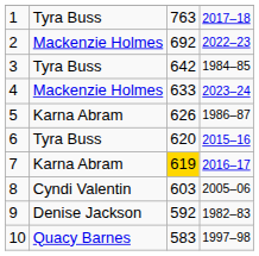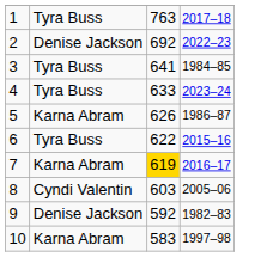2 | column 2: Mackenzie Holmes -> Denise Jackson
3 | column 3: 642 -> 641
4 | column 2: Mackenzie Holmes -> Tyra Buss
6 | column 3: 620 -> 622
10 | column 2: Quacy Barnes -> Karna Abram
